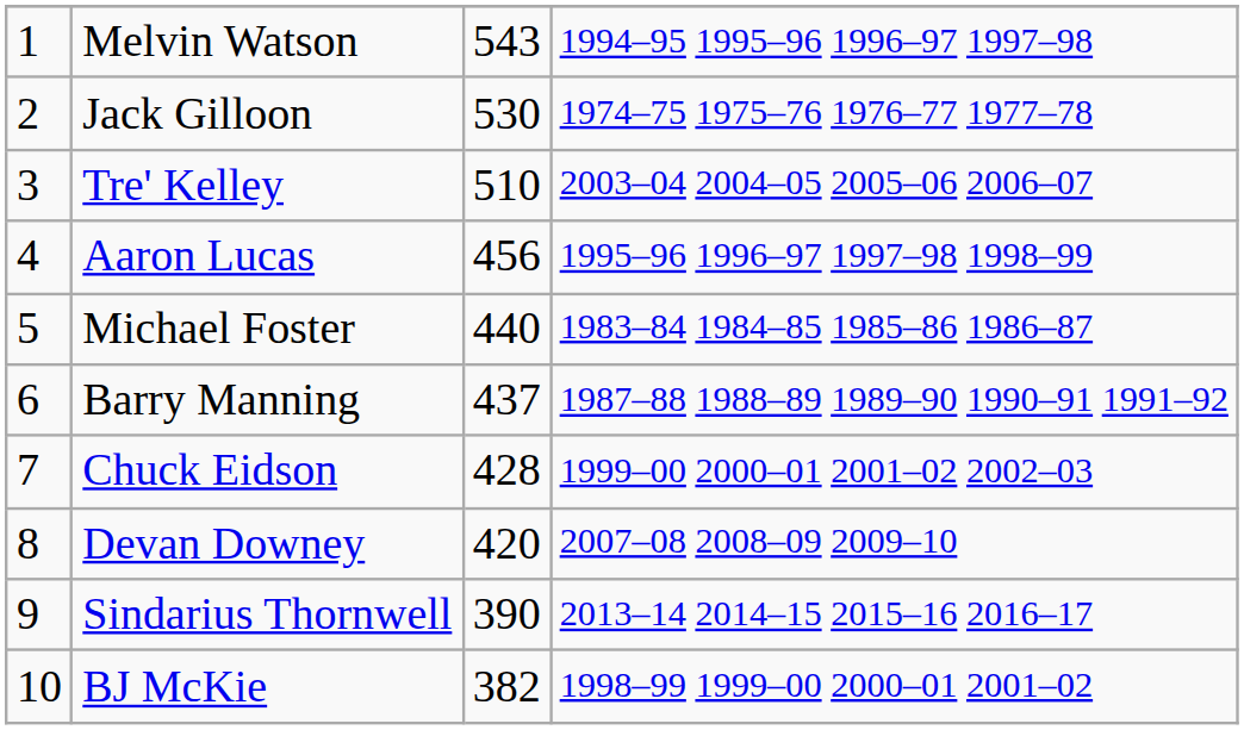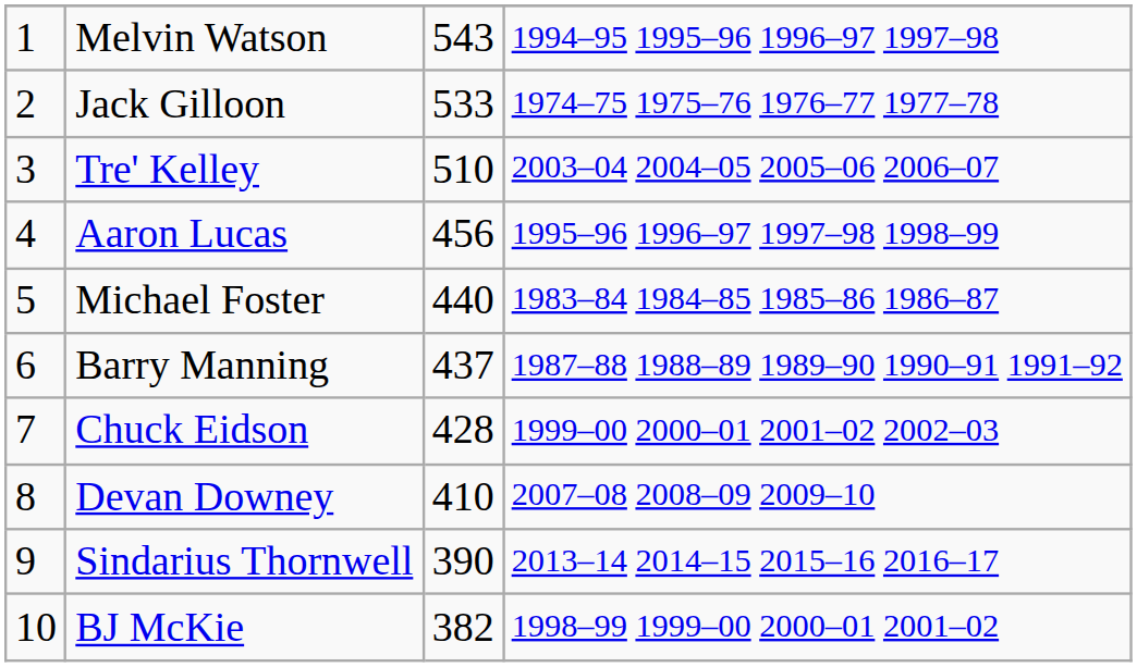Jack Gilloon | column 3: 530 -> 533
Devan Downey | column 3: 420 -> 410
